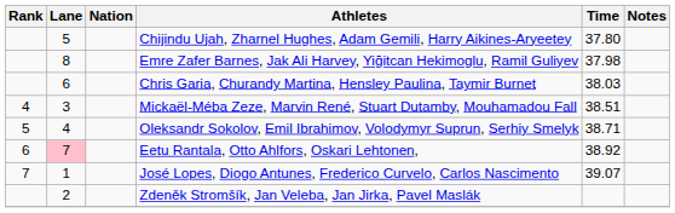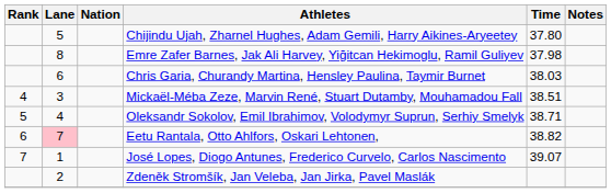Eetu Rantala, Otto Ahlfors, Oskari Lehtonen, | Time: 38.92 -> 38.82
